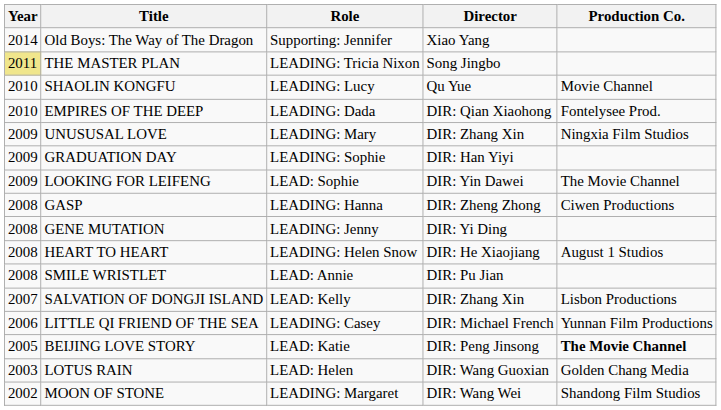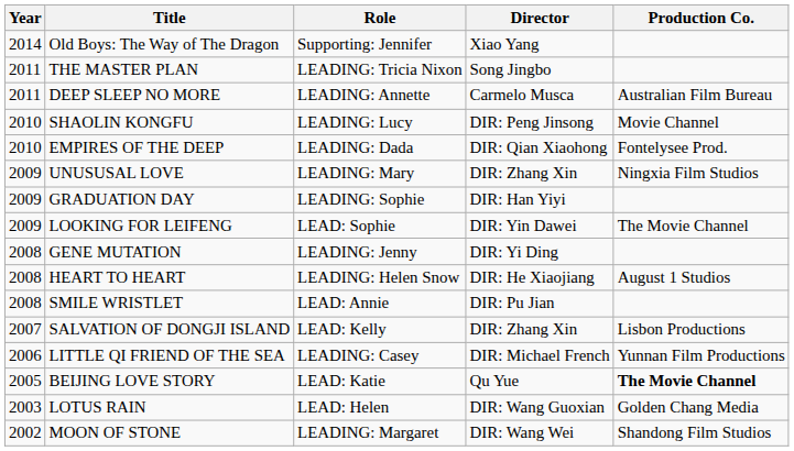THE MASTER PLAN | Year: khaki background -> no background
+ row: 2011 | DEEP SLEEP NO MORE | LEADING: Annette | Carmelo Musca | Australian Film Bureau
SHAOLIN KONGFU | Director: Qu Yue -> DIR: Peng Jinsong
- row: 2008 | GASP | LEADING: Hanna | DIR: Zheng Zhong | Ciwen Productions
BEIJING LOVE STORY | Director: DIR: Peng Jinsong -> Qu Yue
